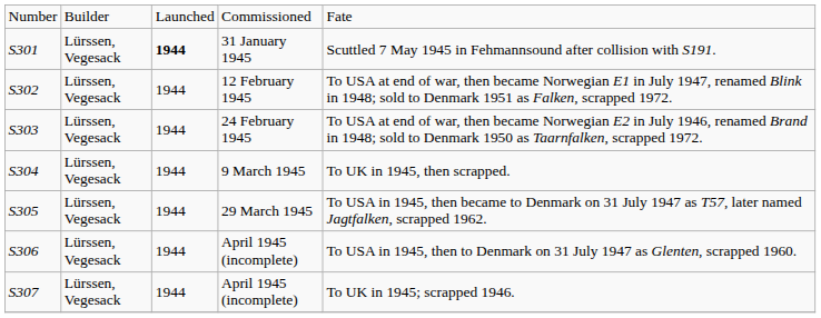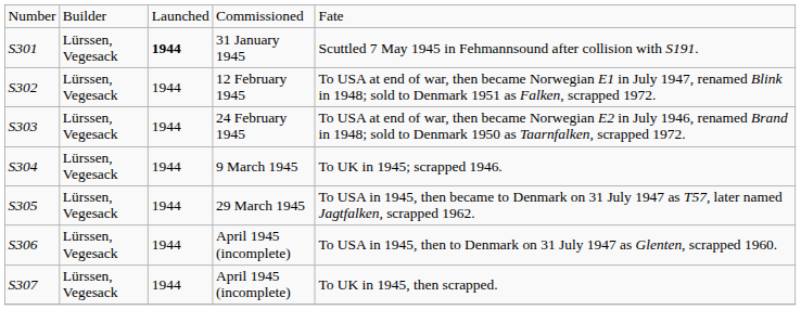S304 | column 5: To UK in 1945, then scrapped. -> To UK in 1945; scrapped 1946.
S307 | column 5: To UK in 1945; scrapped 1946. -> To UK in 1945, then scrapped.
